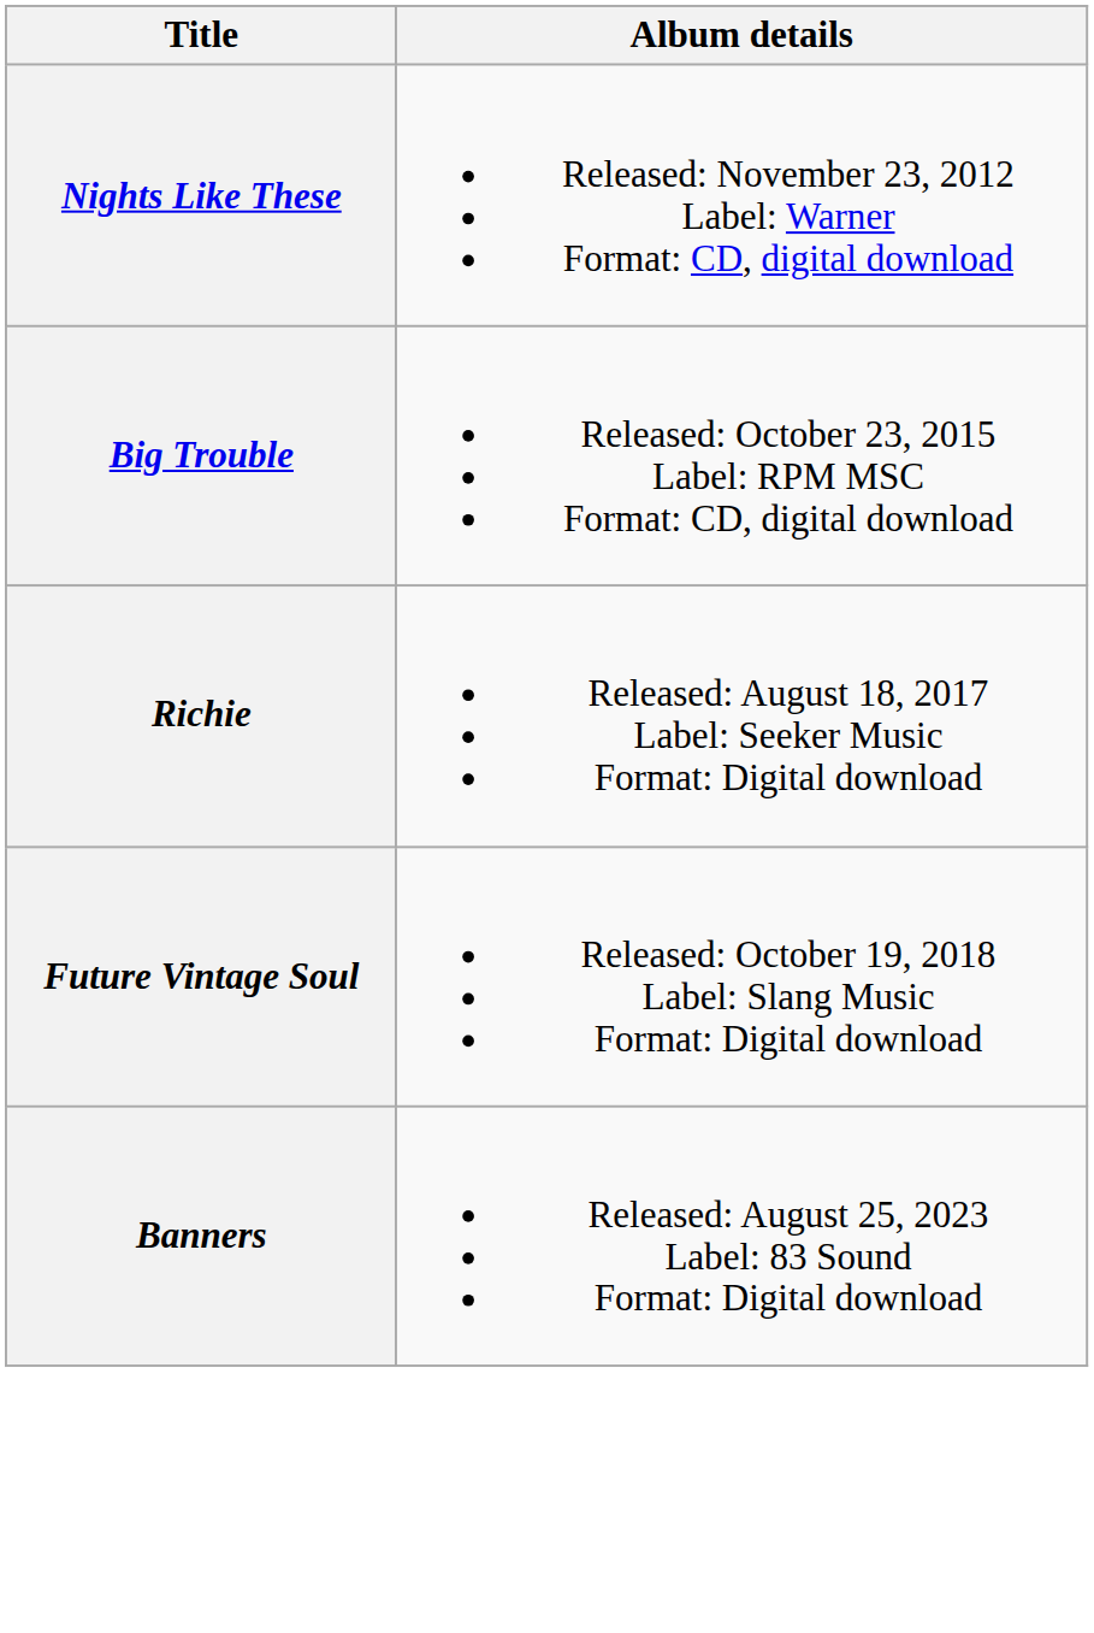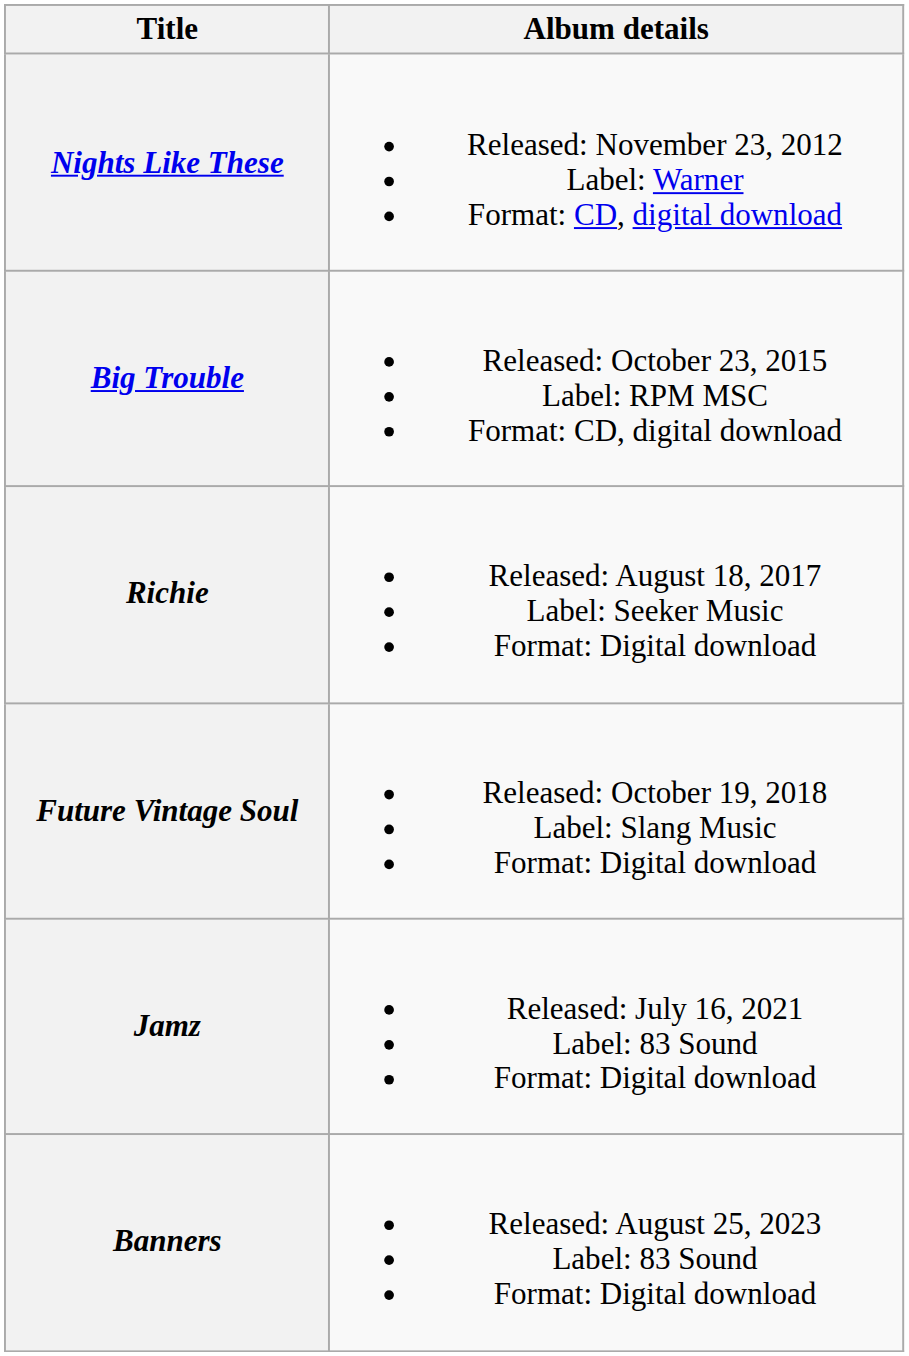+ row: Jamz | Released: July 16, 2021 Label: 83 Sound Format: Digital download
